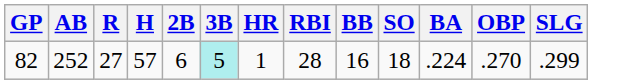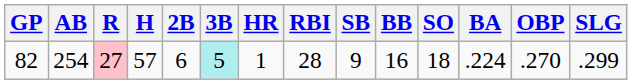+ column: SB | 9
82 | AB: 252 -> 254
82 | R: no background -> pink background
